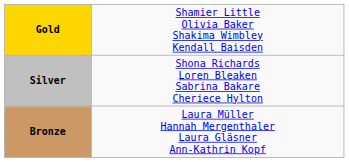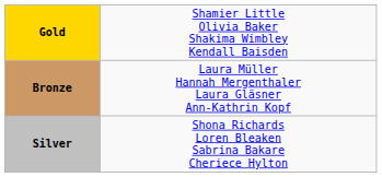rows swapped: Silver <-> Bronze
